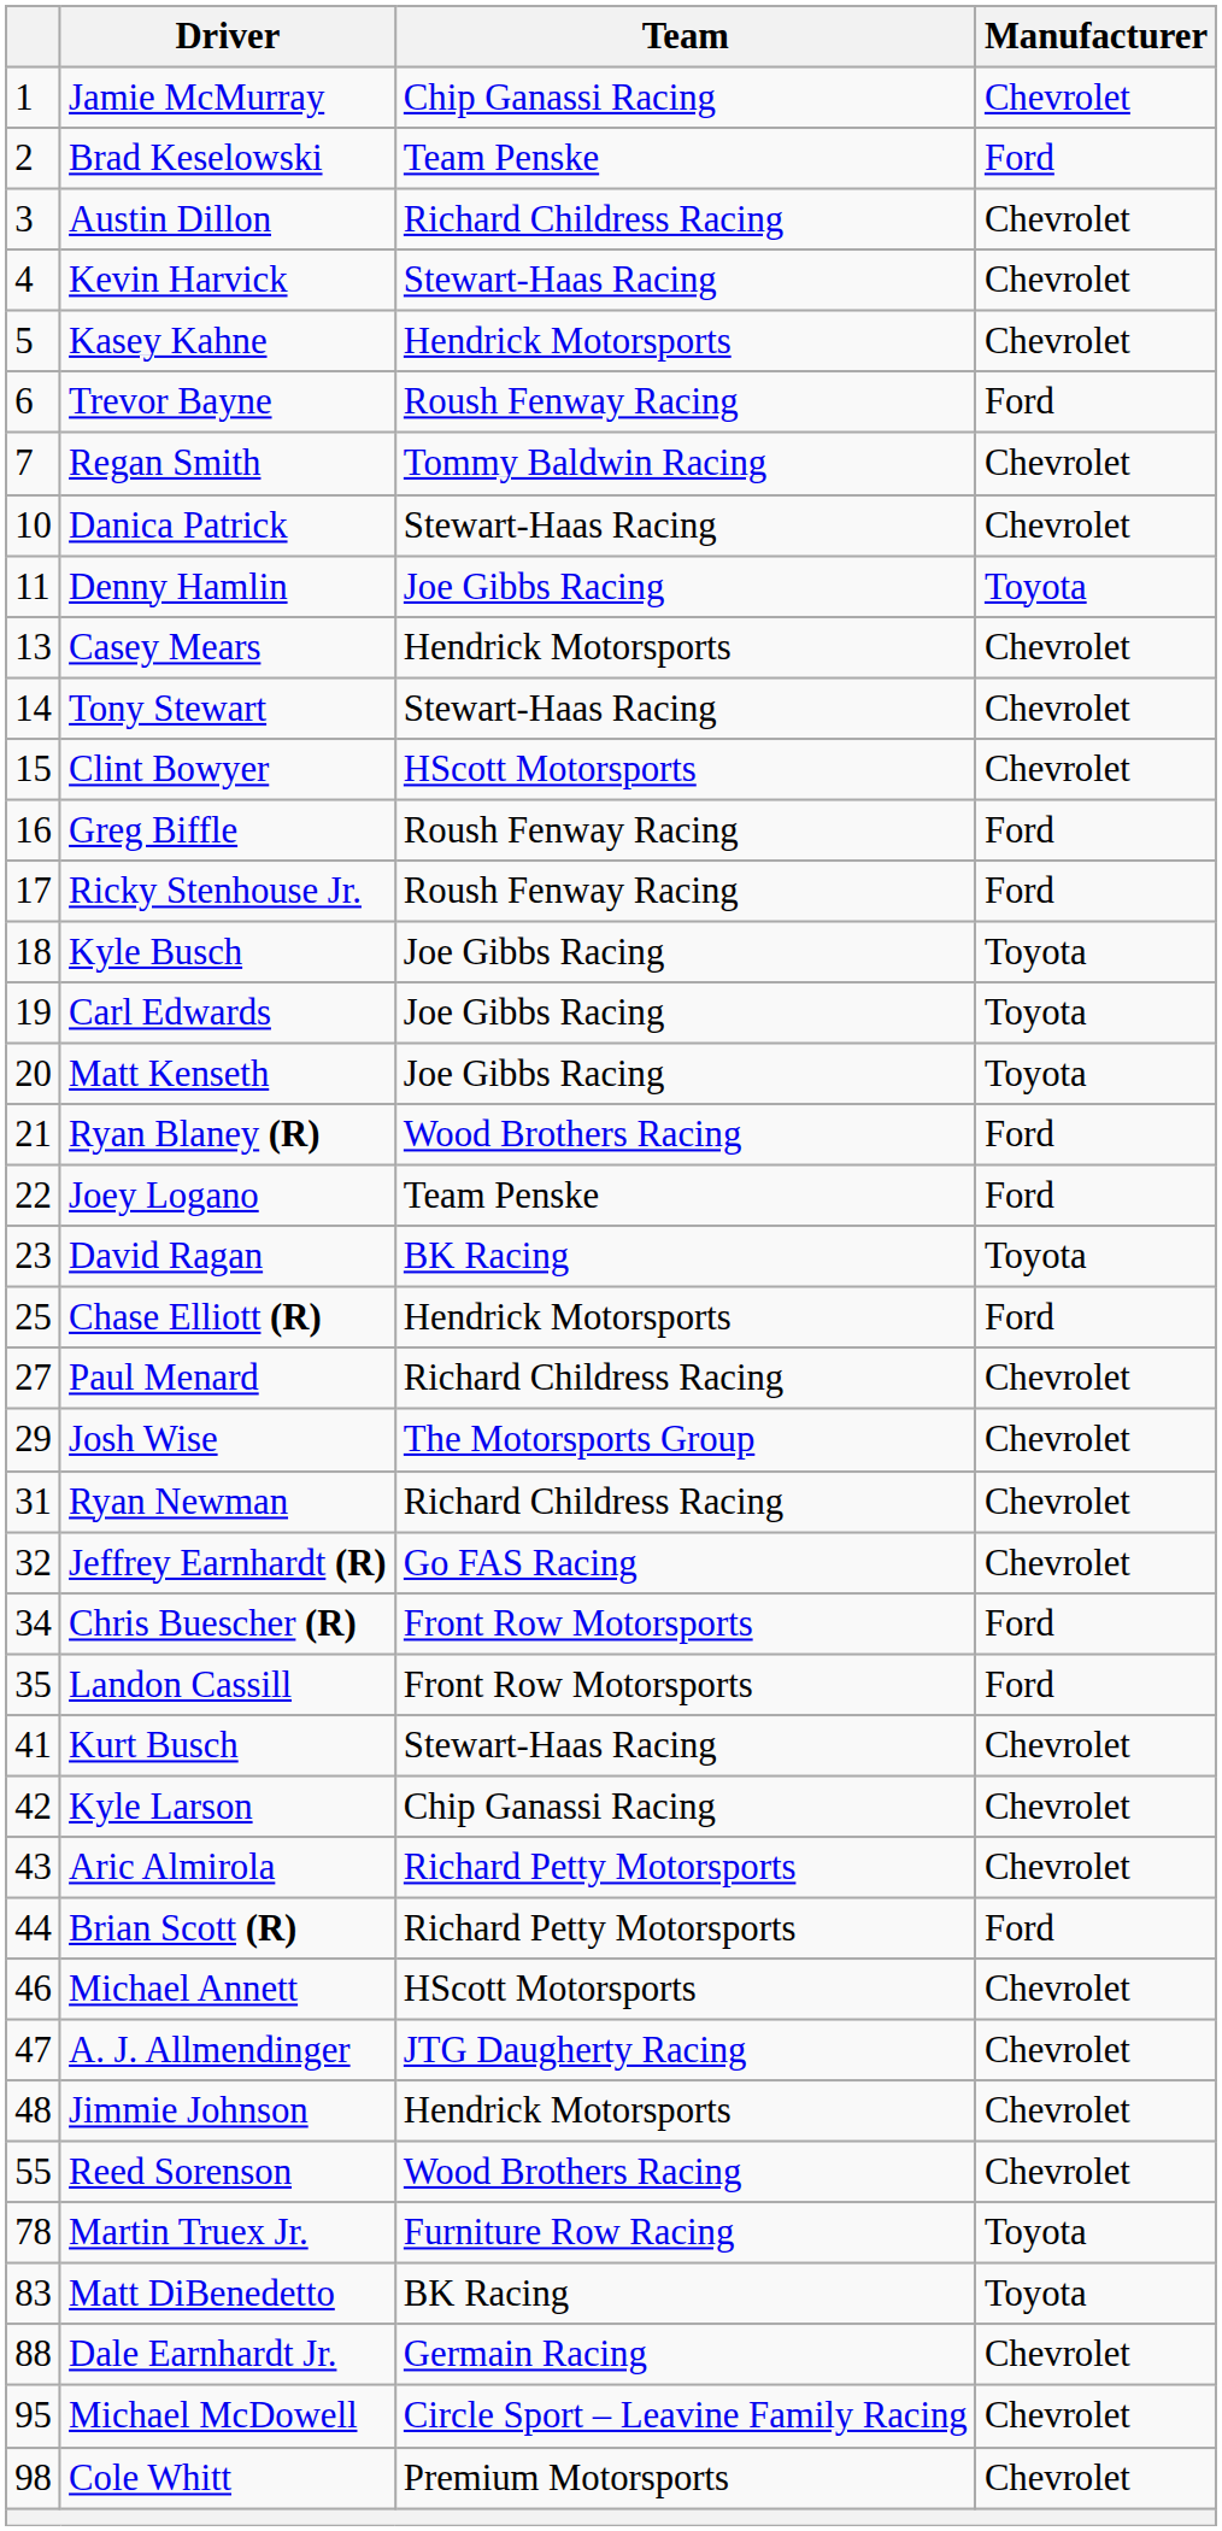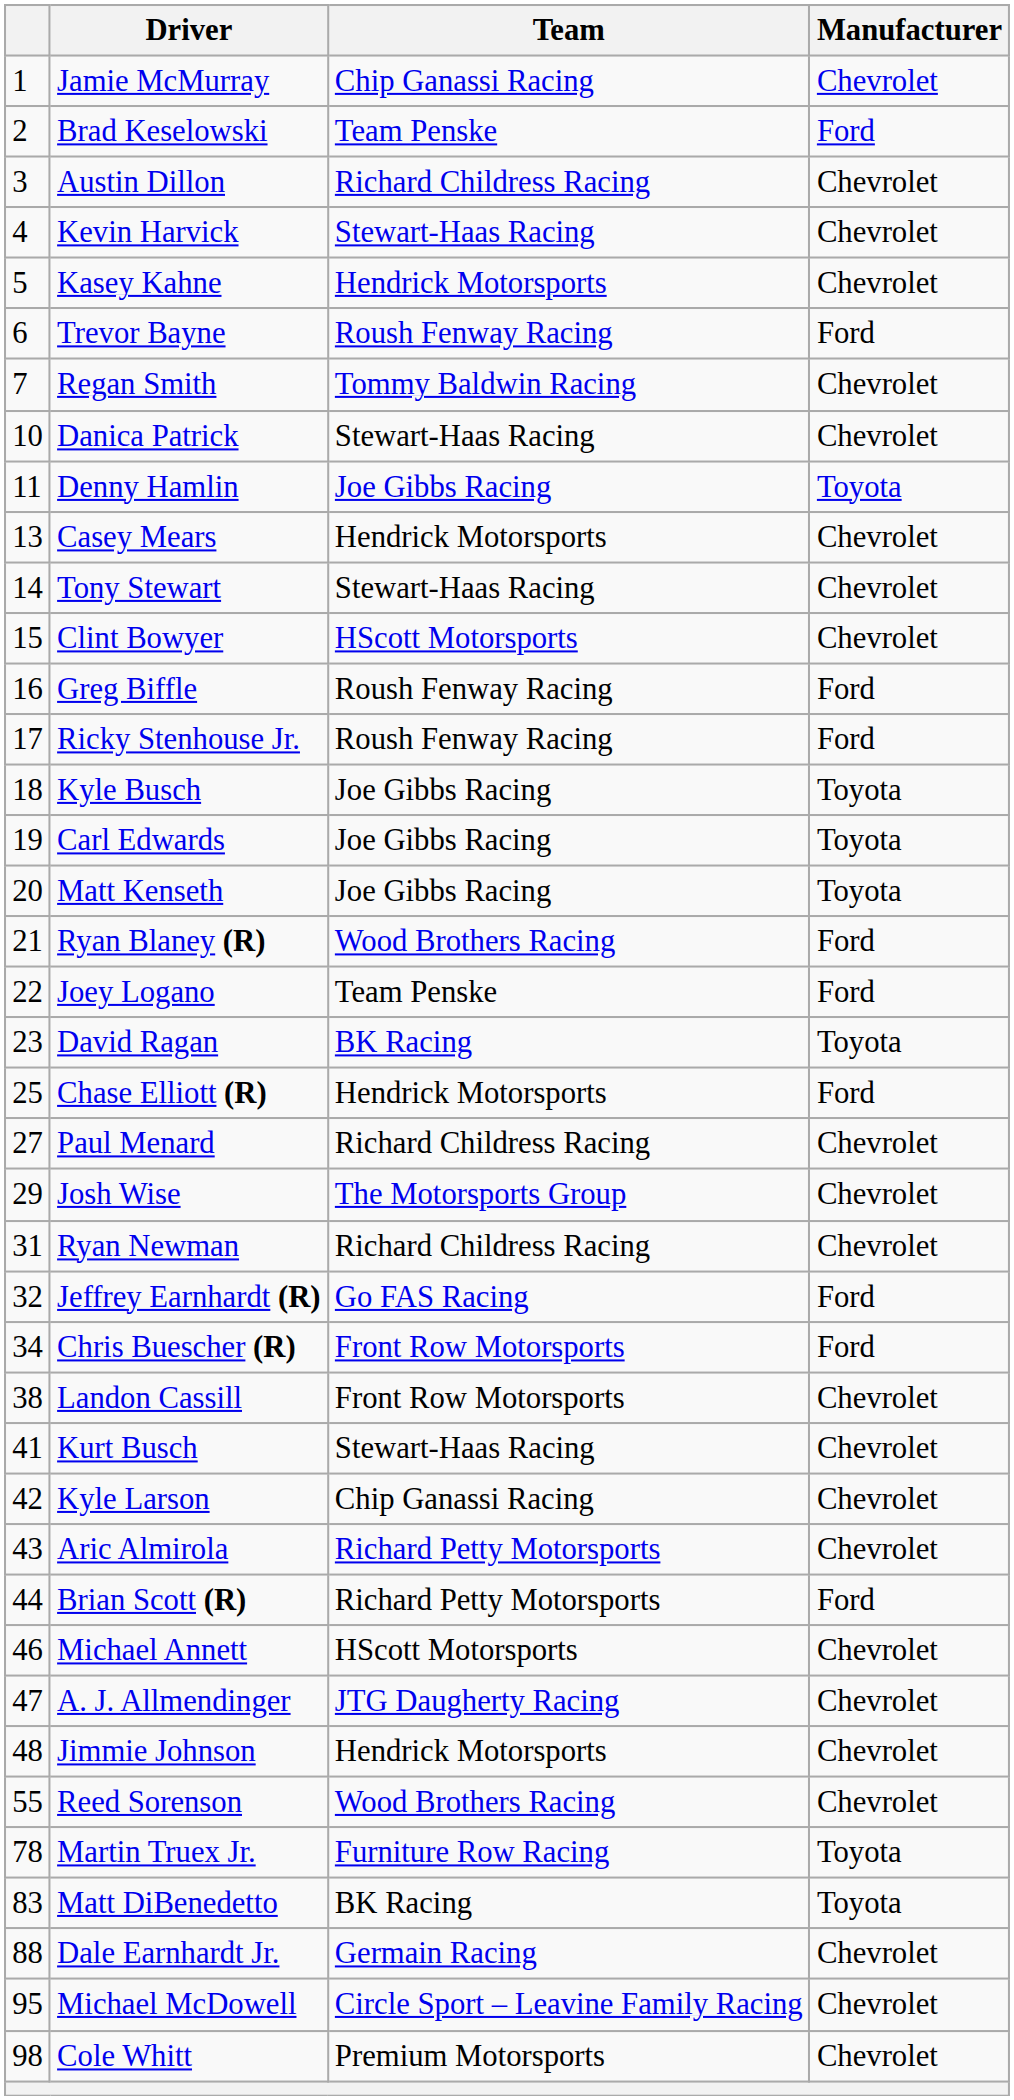Jeffrey Earnhardt (R) | Manufacturer: Chevrolet -> Ford
Landon Cassill | column 1: 35 -> 38
Landon Cassill | Manufacturer: Ford -> Chevrolet
